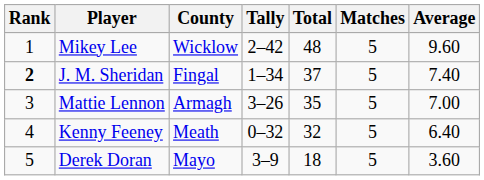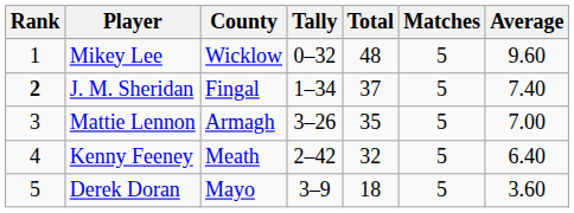Mikey Lee | Tally: 2–42 -> 0–32
Kenny Feeney | Tally: 0–32 -> 2–42
